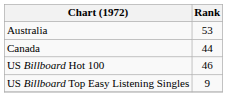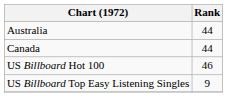Australia | Rank: 53 -> 44
